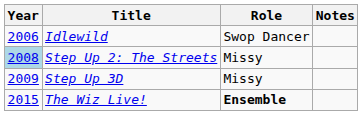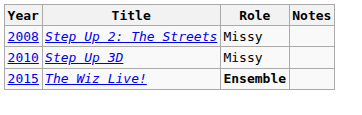- row: 2006 | Idlewild | Swop Dancer
Step Up 2: The Streets | Year: lightblue background -> no background
Step Up 3D | Year: 2009 -> 2010
